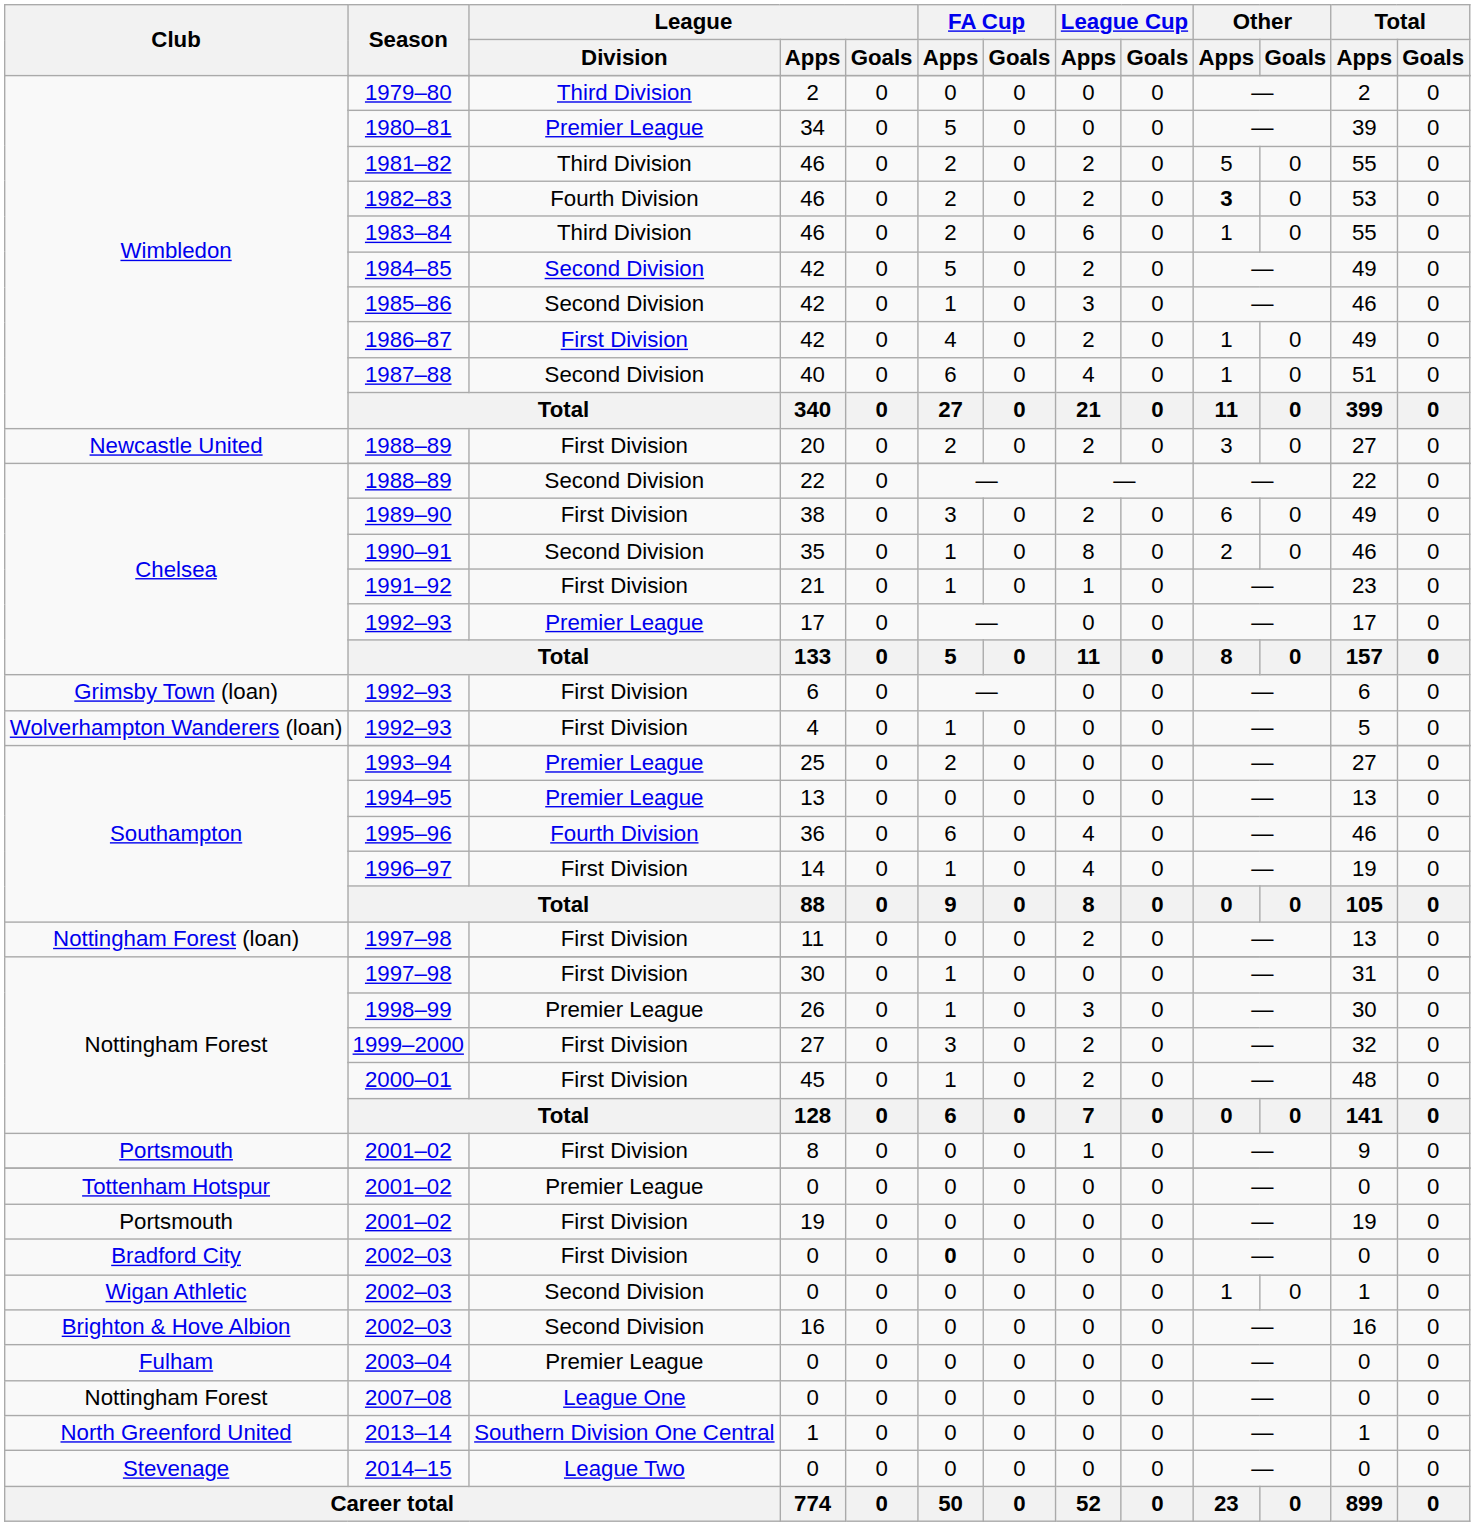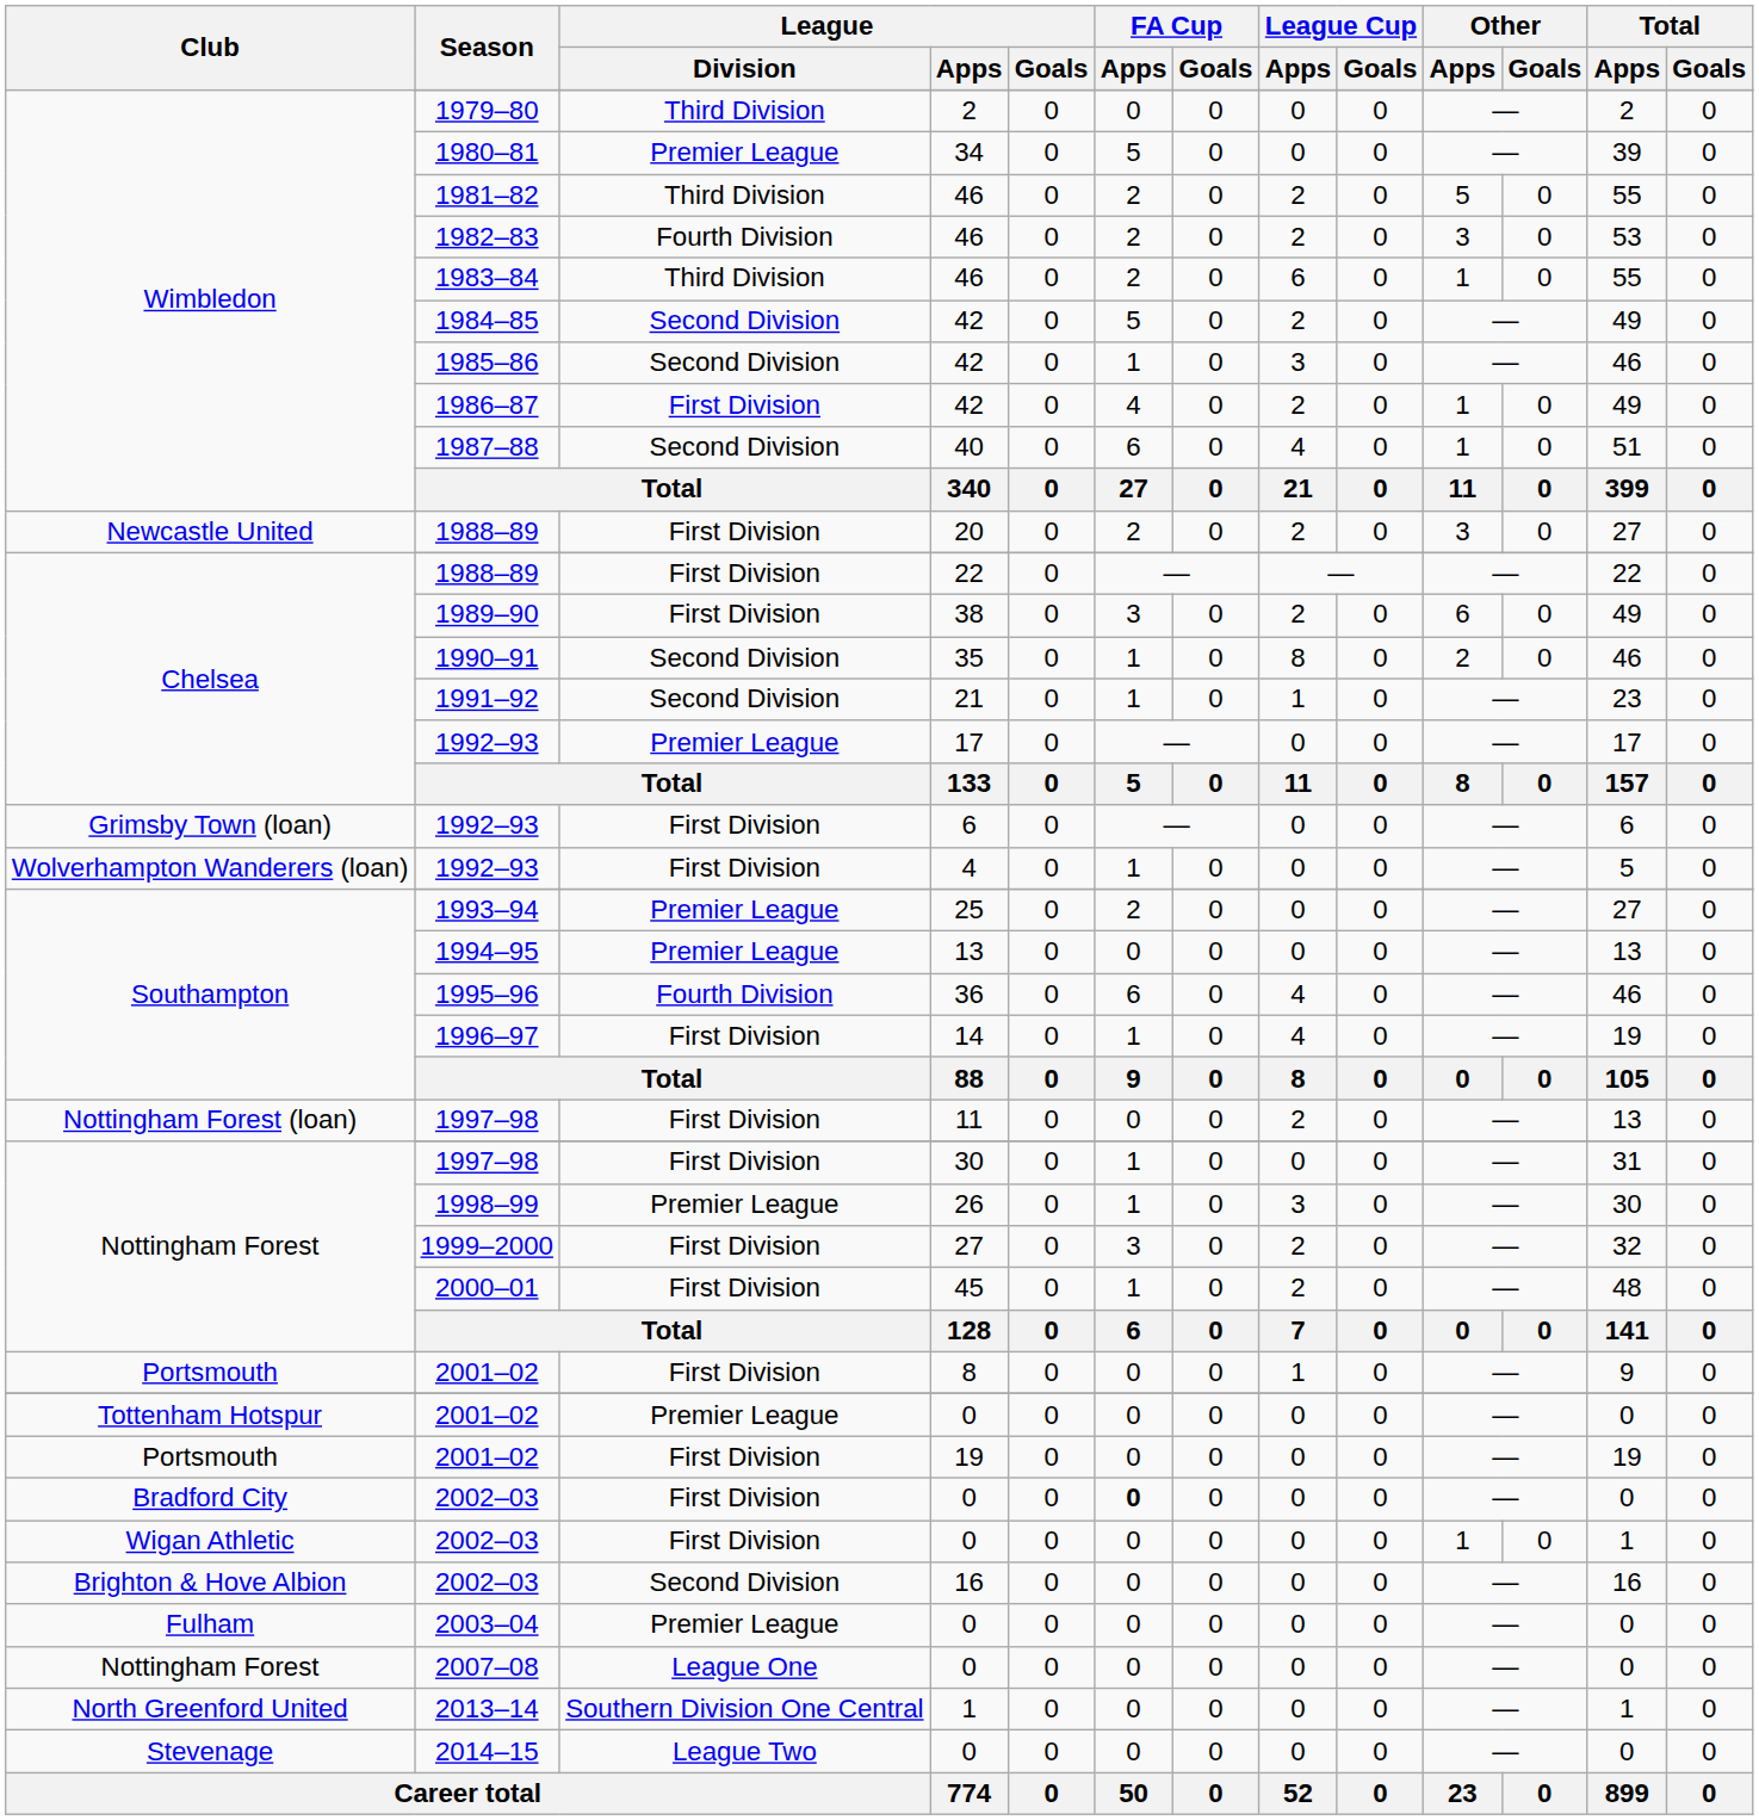1982–83 | Other / Apps: bold -> normal
Chelsea / 1988–89 | League / Division: Second Division -> First Division
1991–92 | League / Division: First Division -> Second Division
Wigan Athletic / 2002–03 | League / Division: Second Division -> First Division
